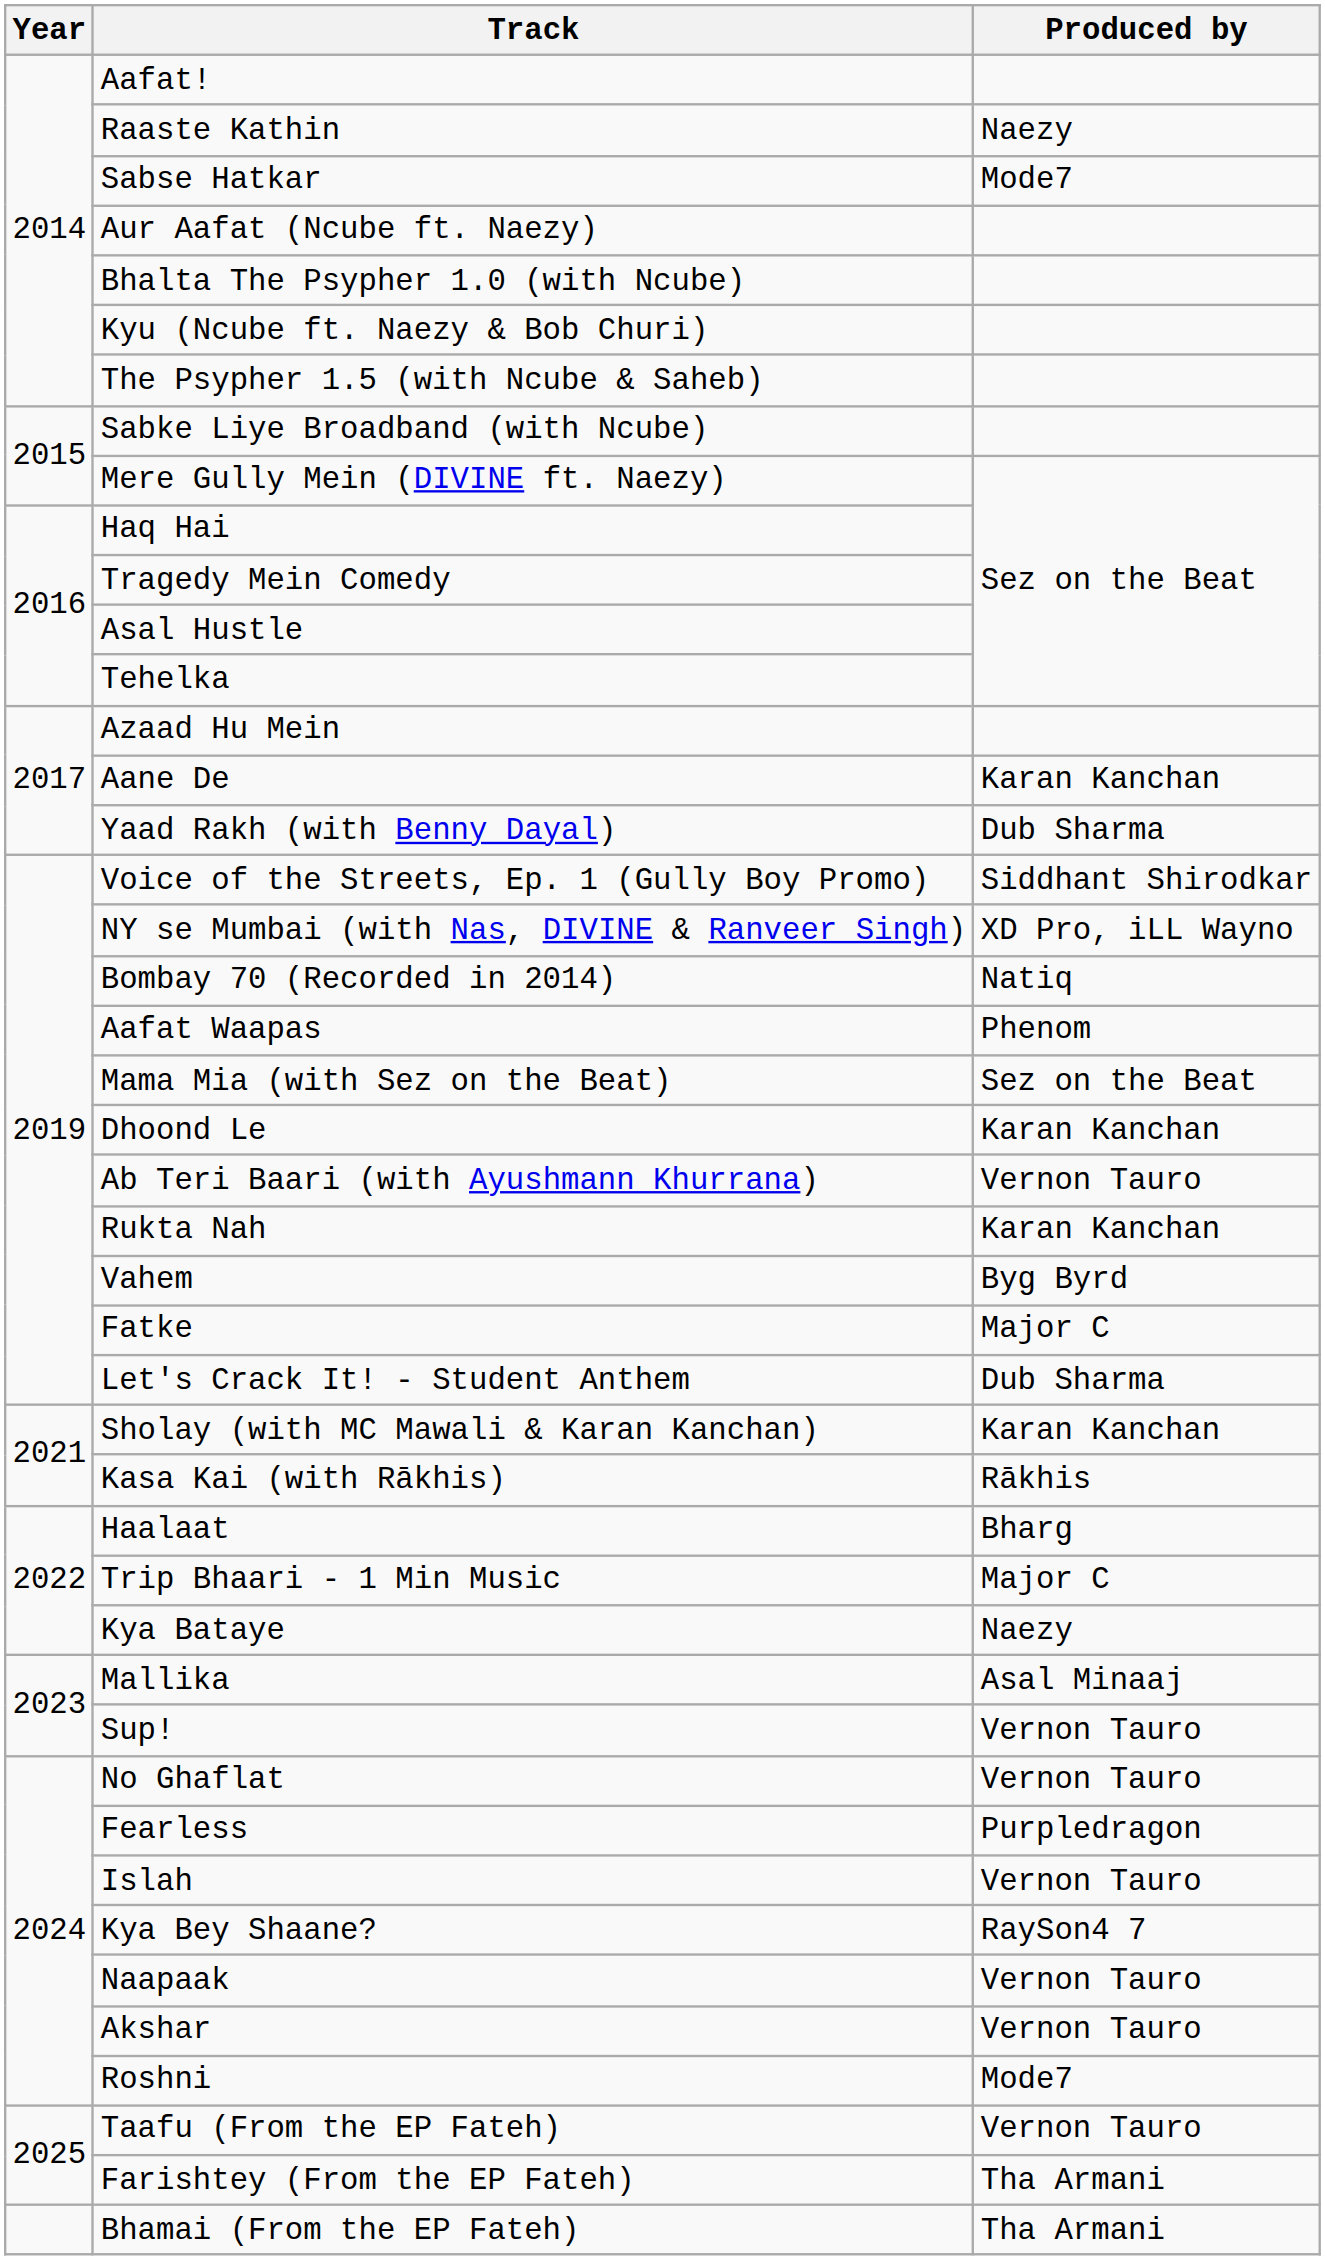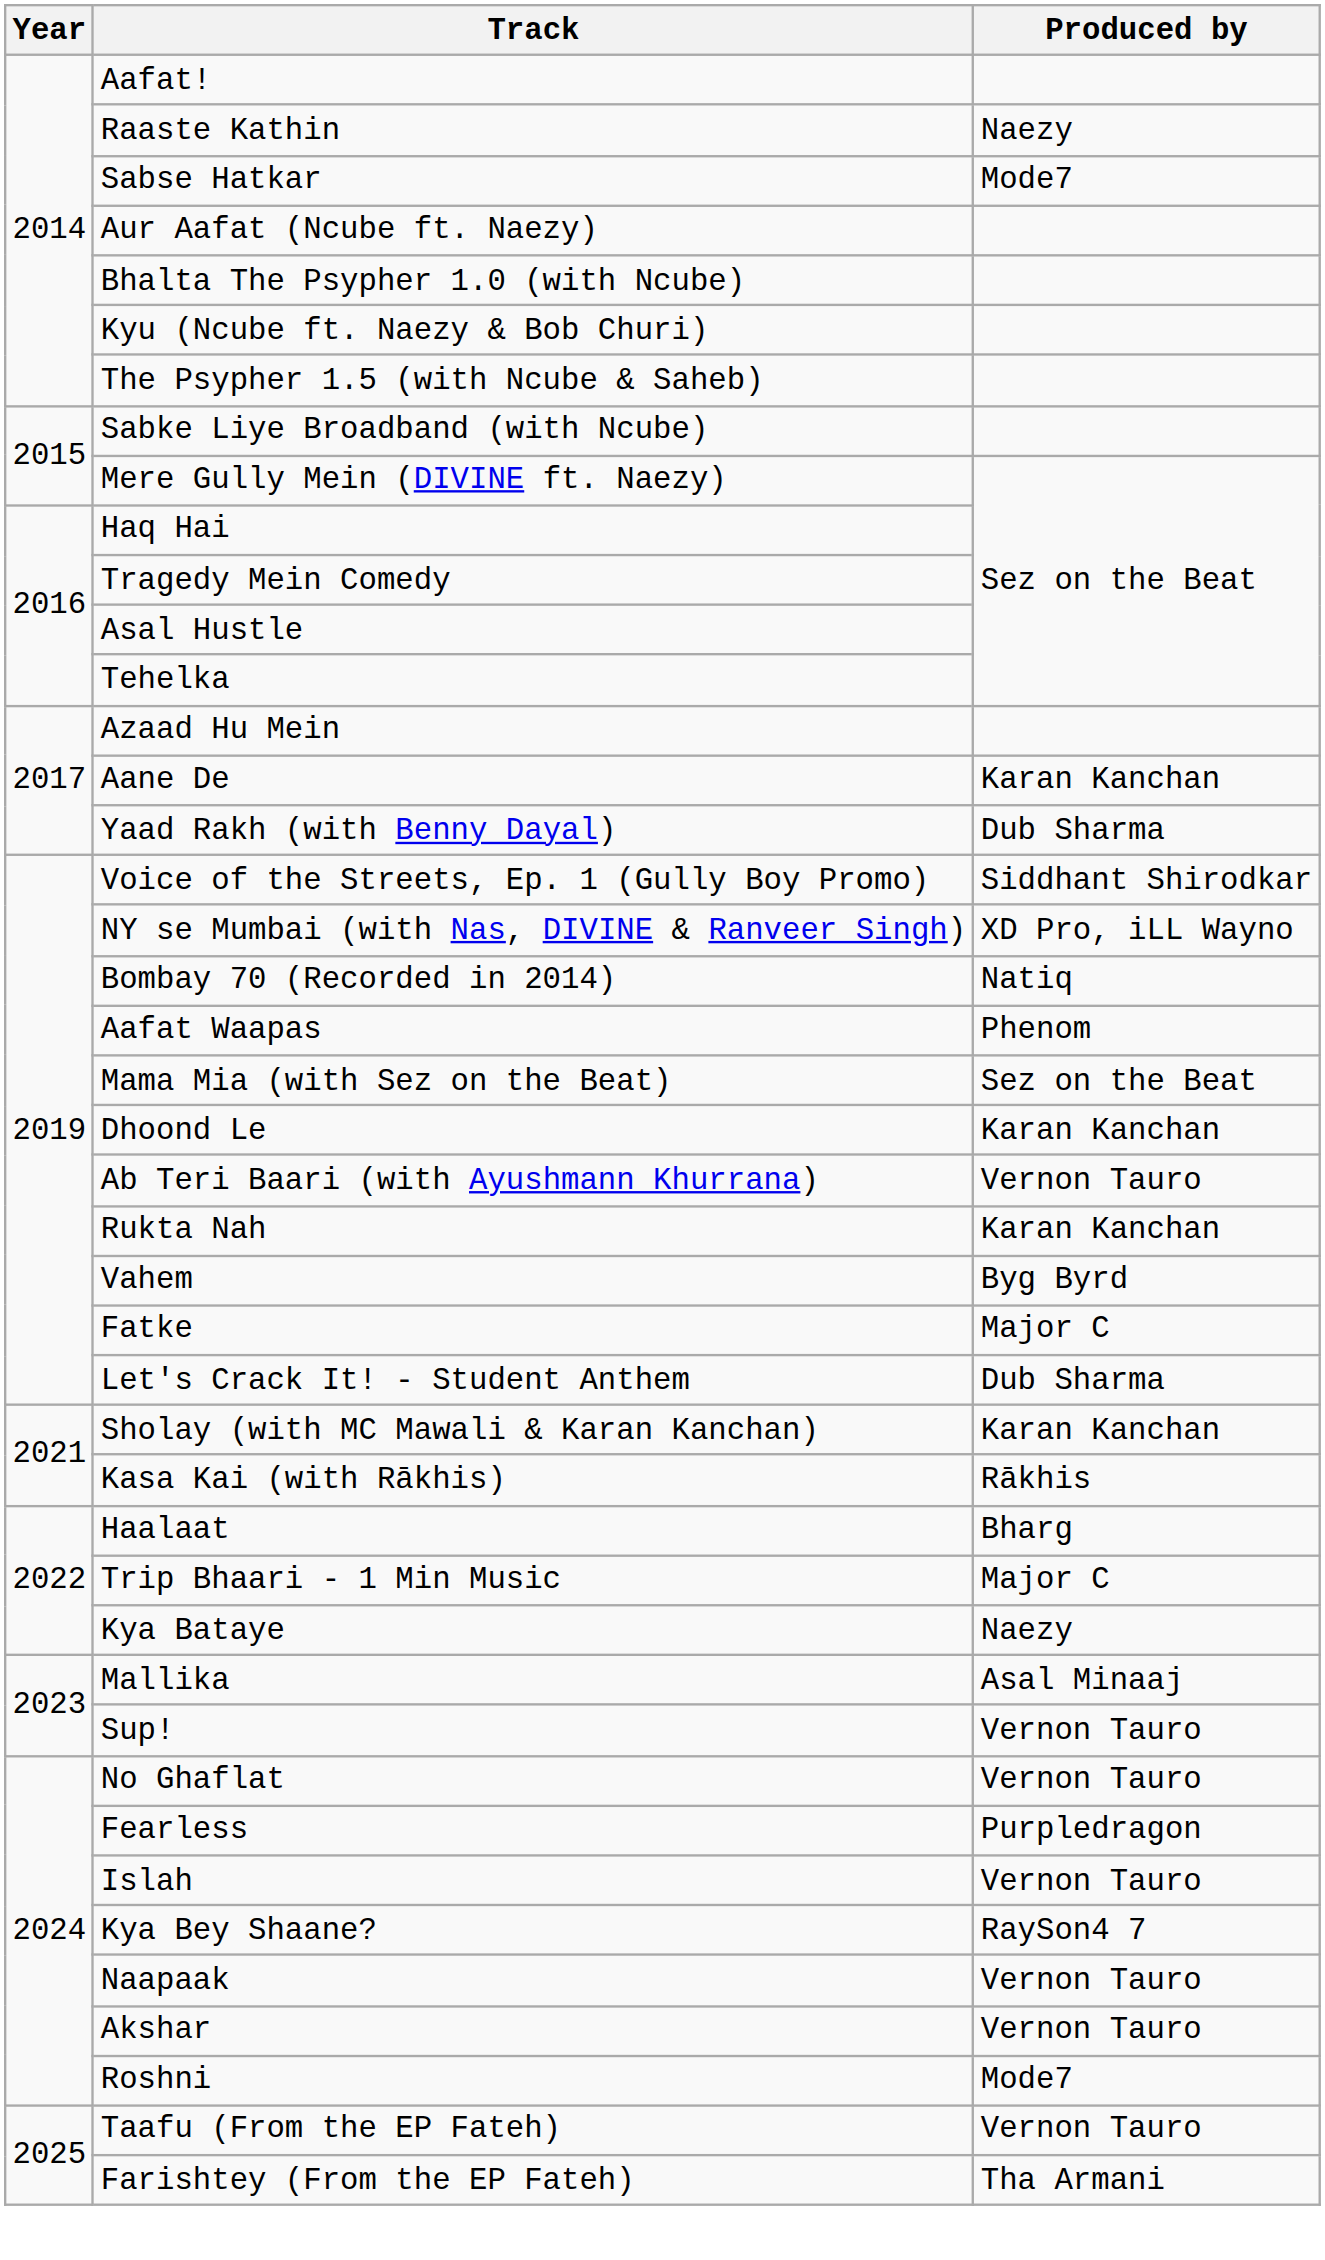- row: Bhamai (From the EP Fateh) | Tha Armani
